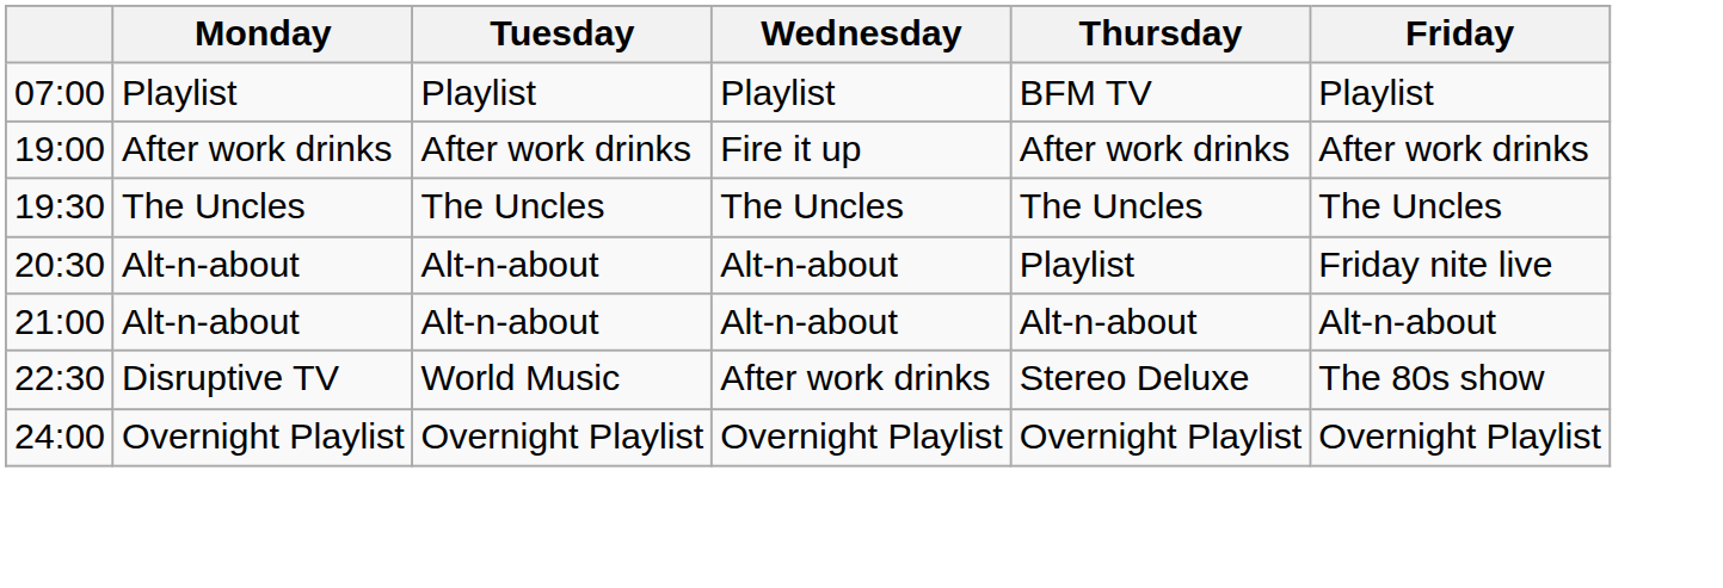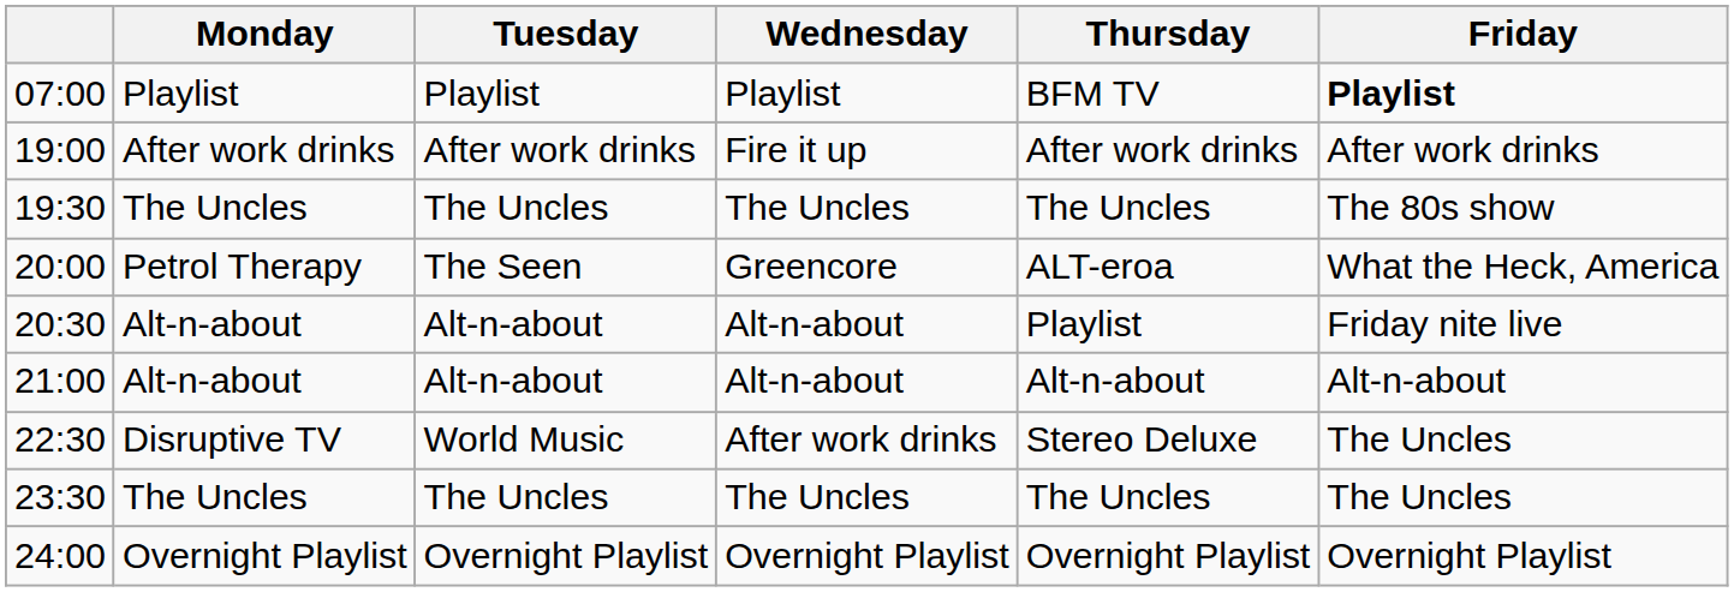07:00 | Friday: normal -> bold
19:30 | Friday: The Uncles -> The 80s show
+ row: 20:00 | Petrol Therapy | The Seen | Greencore | ALT-eroa | What the Heck, America
22:30 | Friday: The 80s show -> The Uncles
+ row: 23:30 | The Uncles | The Uncles | The Uncles | The Uncles | The Uncles
